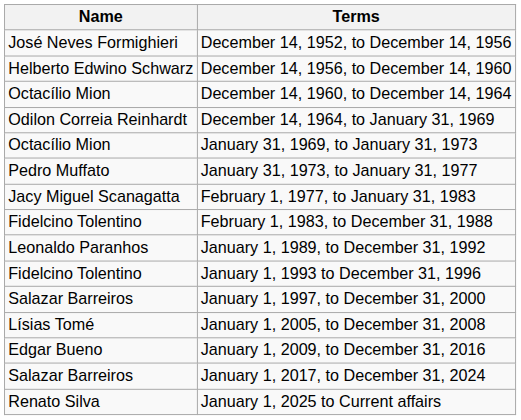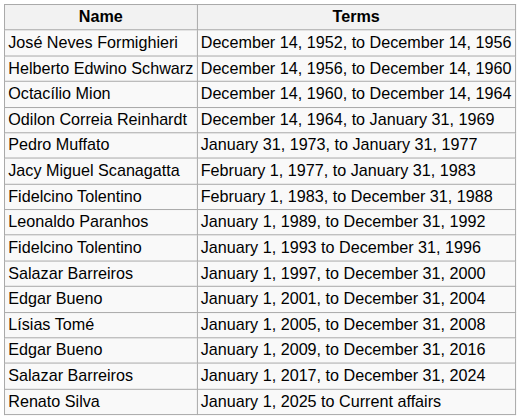- row: Octacílio Mion | January 31, 1969, to January 31, 1973
+ row: Edgar Bueno | January 1, 2001, to December 31, 2004
